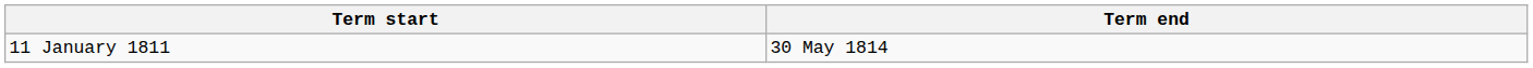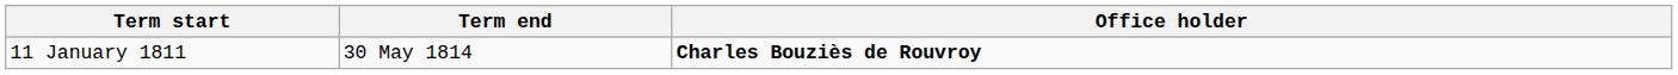+ column: Office holder | Charles Bouziès de Rouvroy
